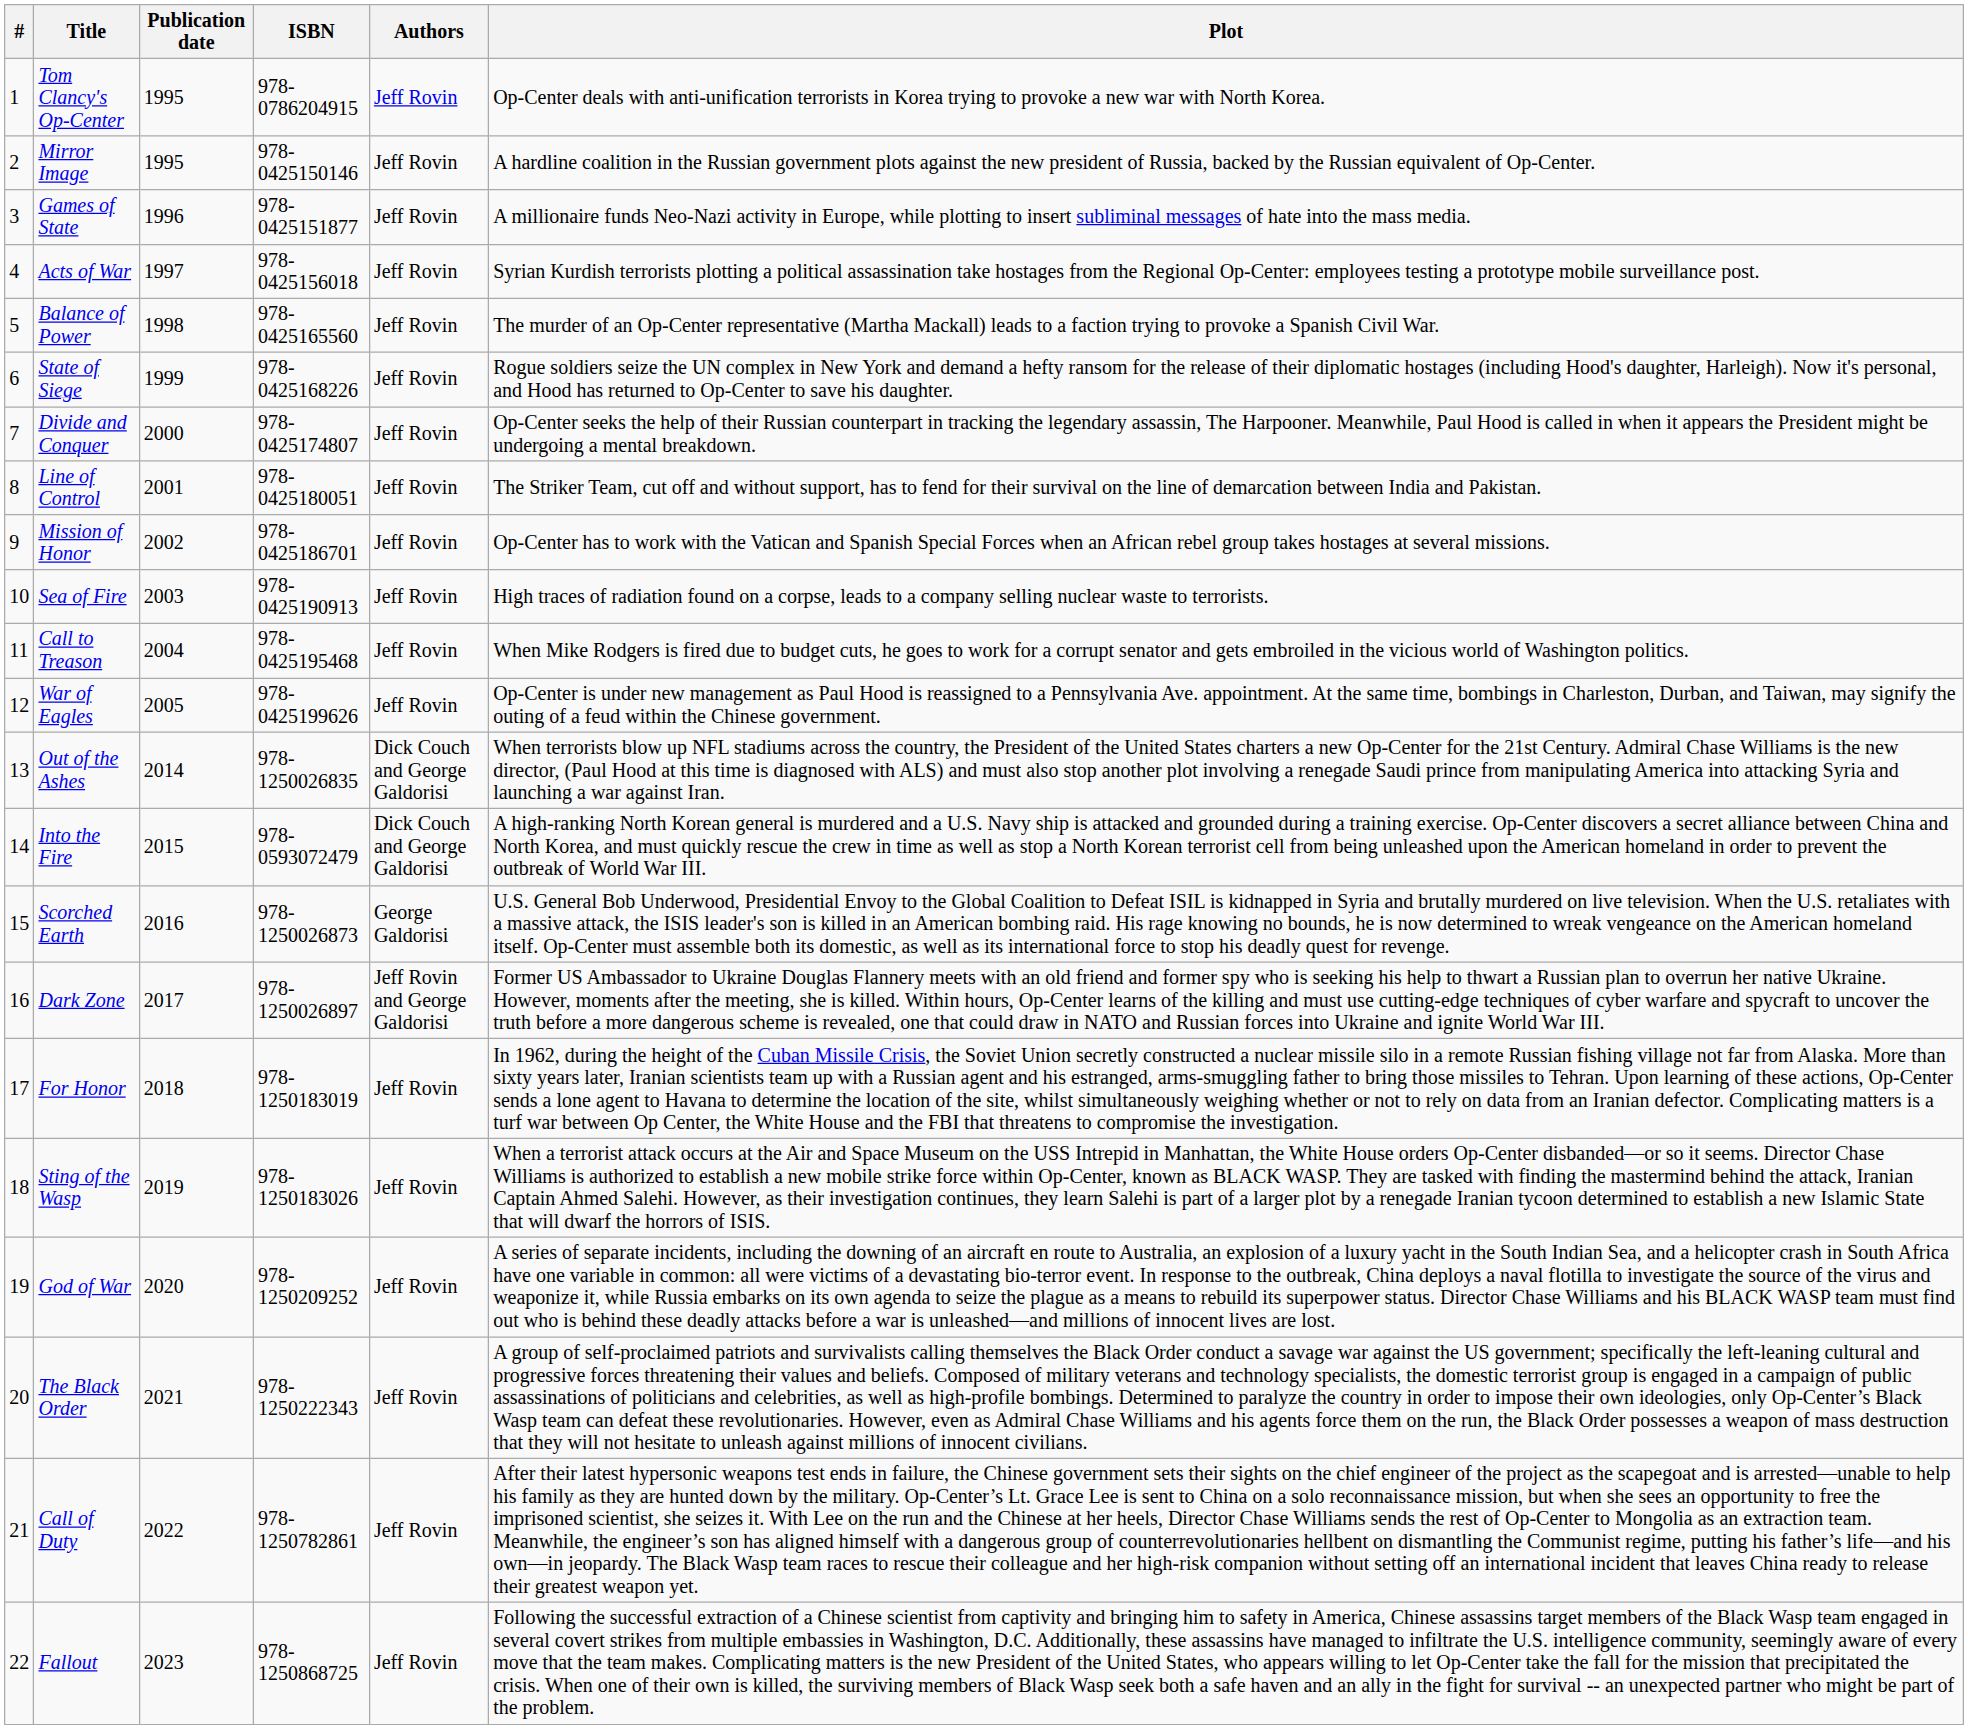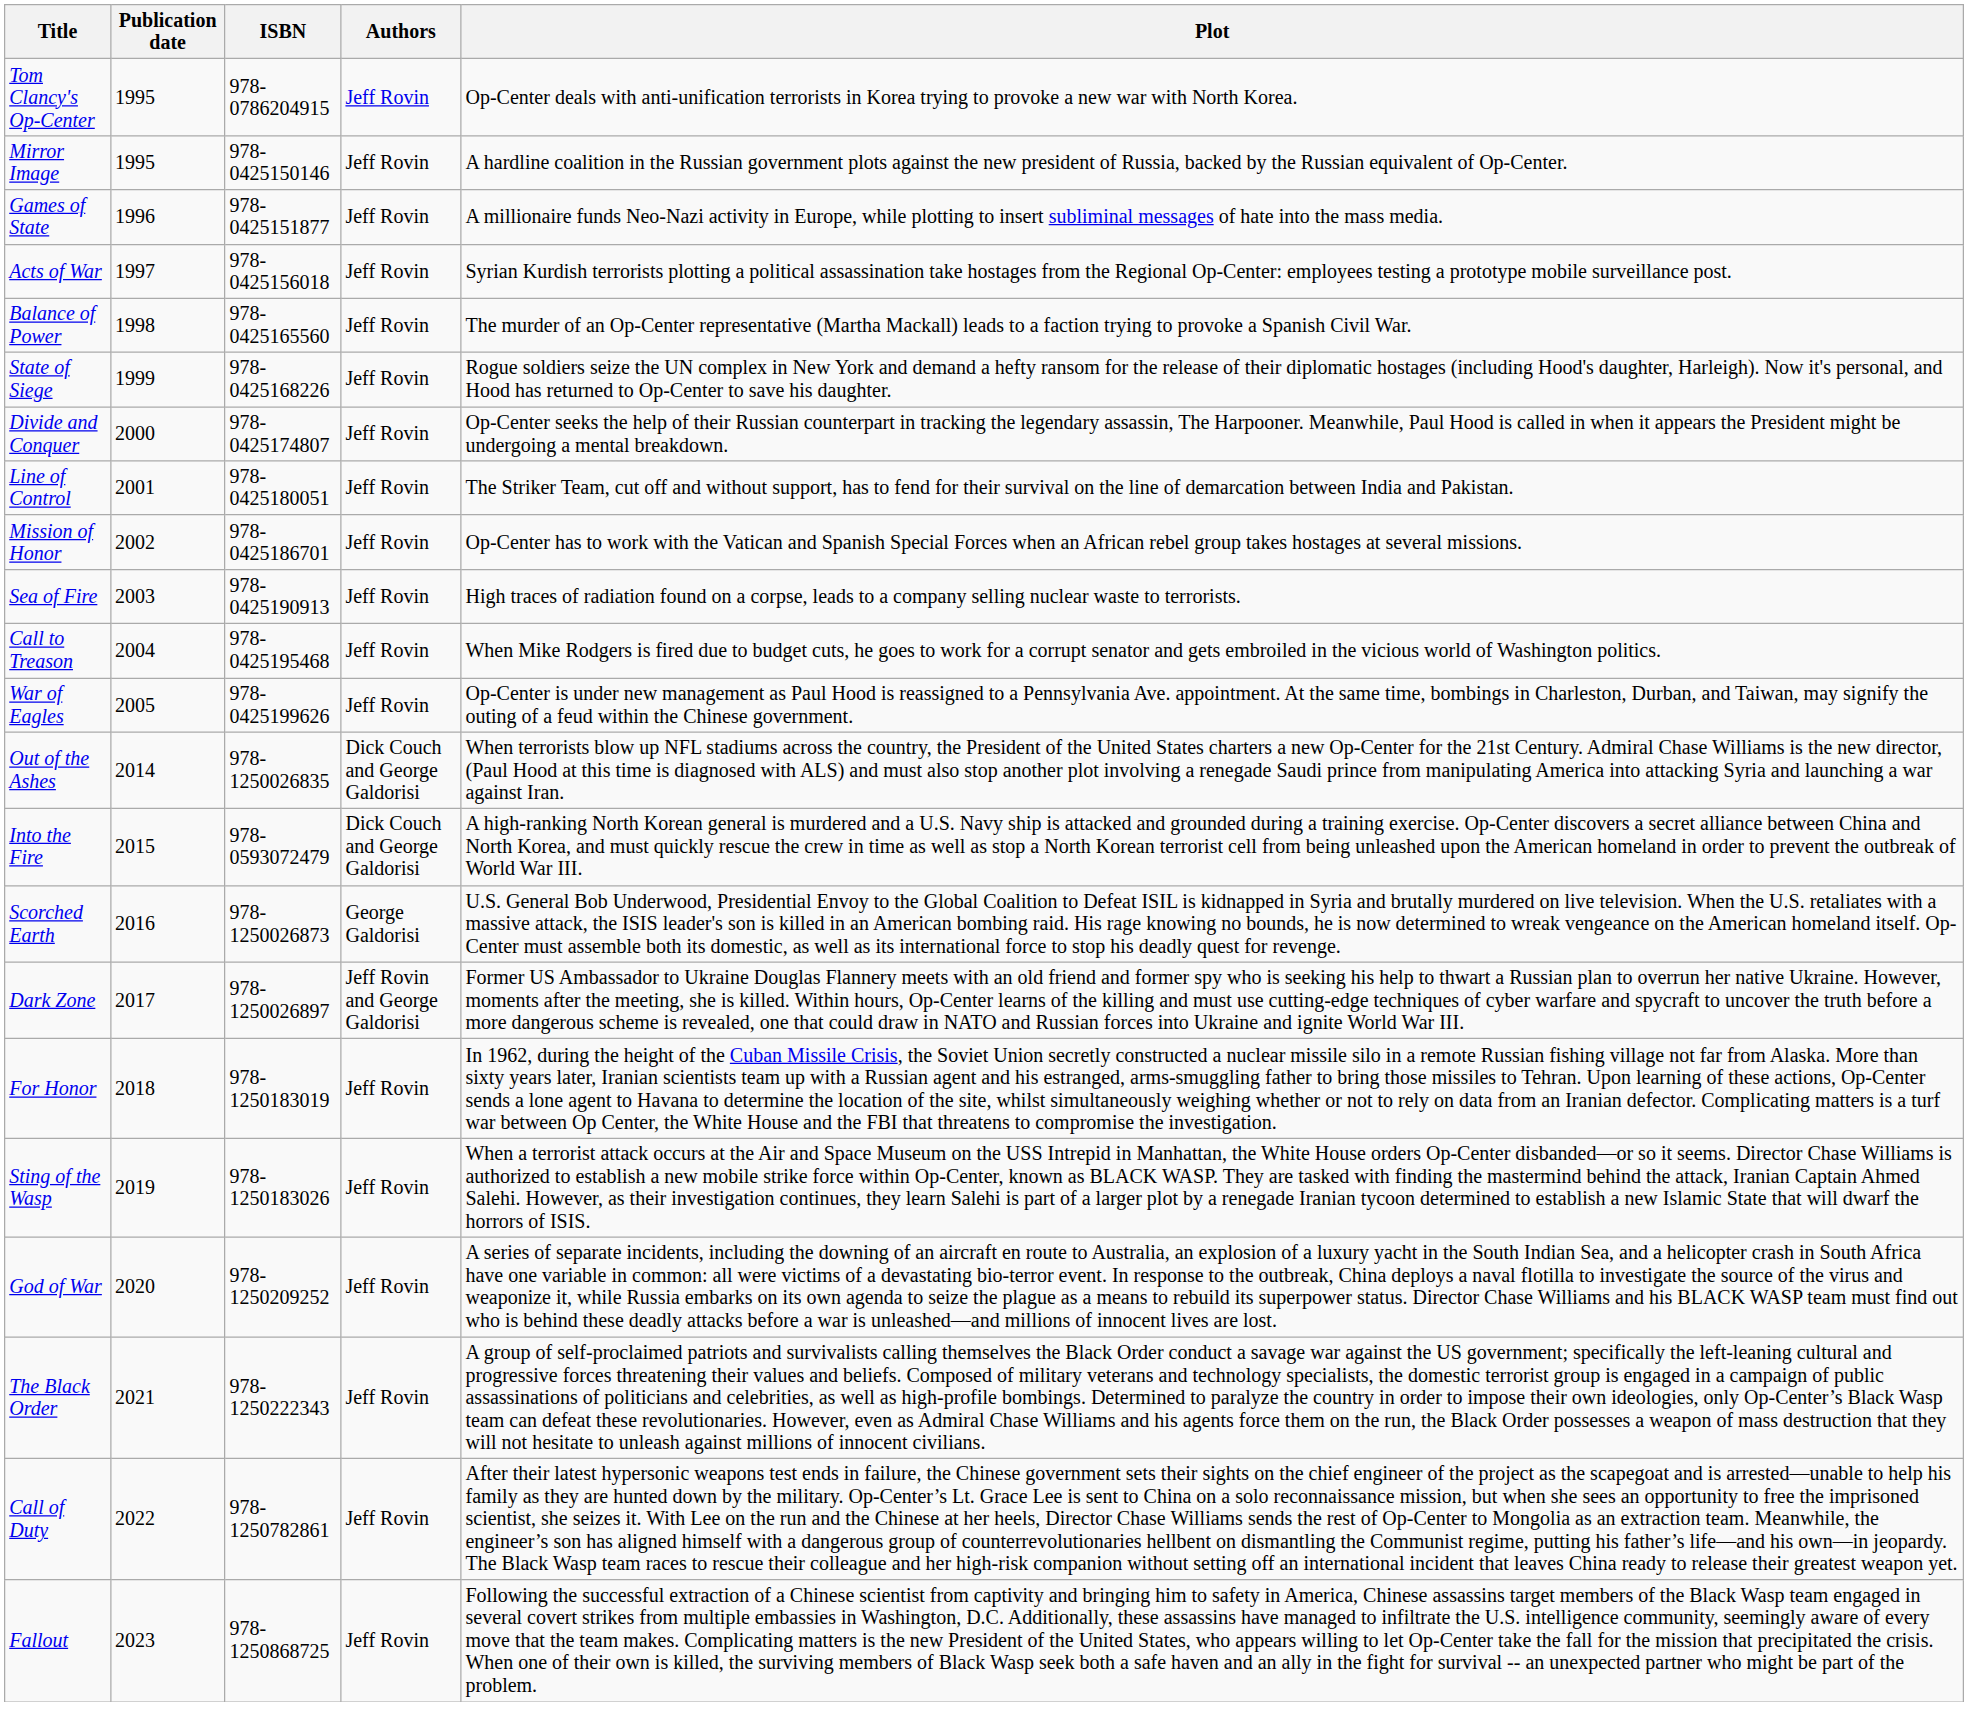- column: # | 1 | 2 | 3 | 4 | 5 | 6 | 7 | 8 | 9 | 10 | 11 | 12 | 13 | 14 | 15 | 16 | 17 | 18 | 19 | 20 | 21 | 22
